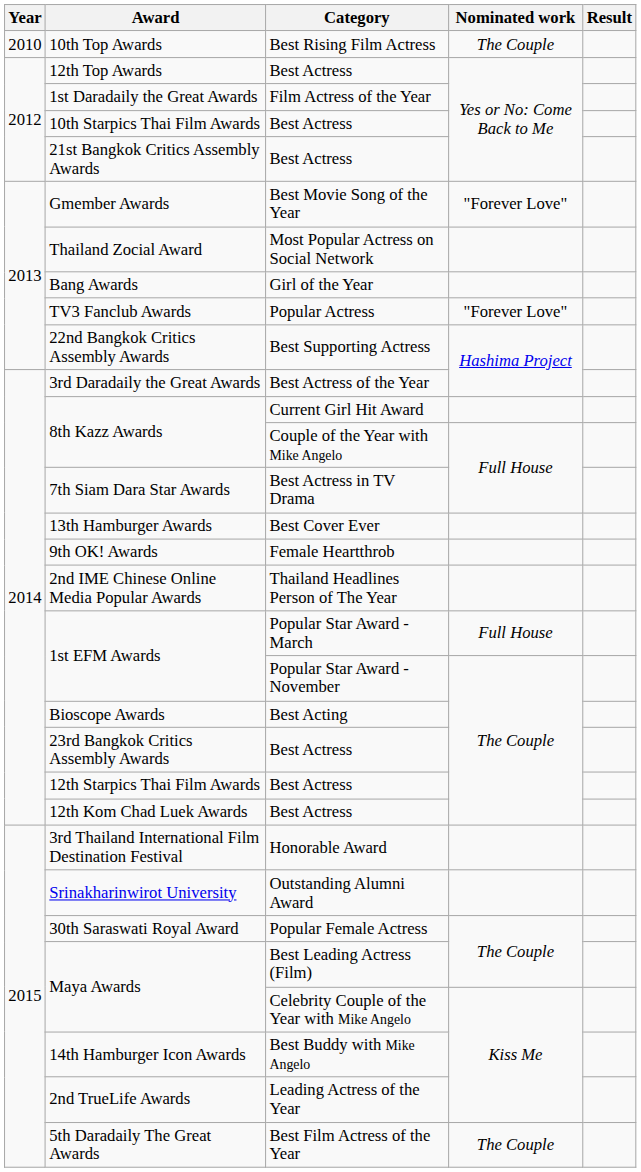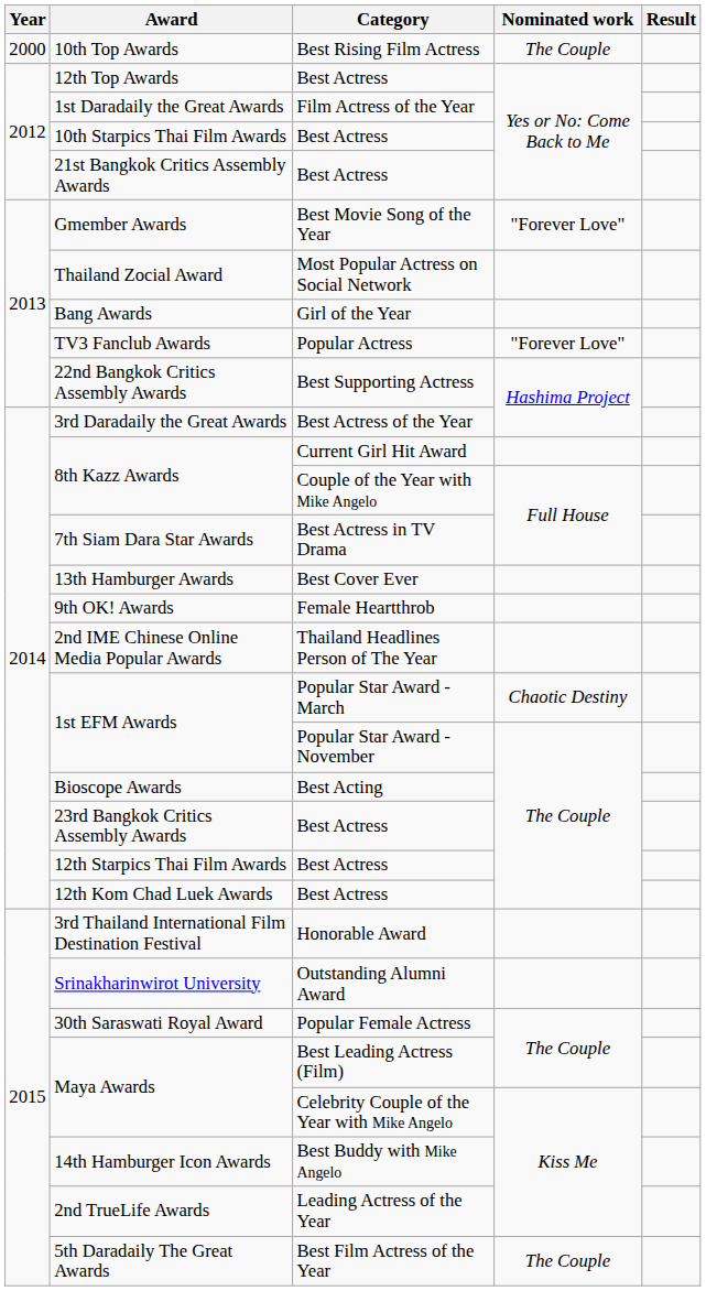10th Top Awards | Year: 2010 -> 2000
1st EFM Awards / Popular Star Award - March | Nominated work: Full House -> Chaotic Destiny
